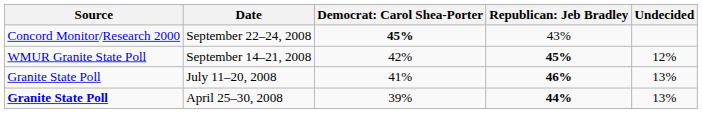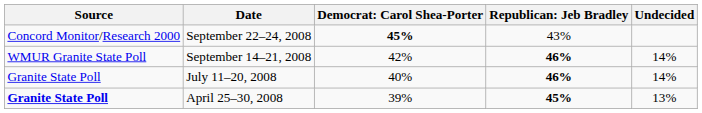September 14–21, 2008 | column 4: 45% -> 46%
September 14–21, 2008 | Undecided: 12% -> 14%
July 11–20, 2008 | column 3: 41% -> 40%
July 11–20, 2008 | Undecided: 13% -> 14%
April 25–30, 2008 | column 4: 44% -> 45%
